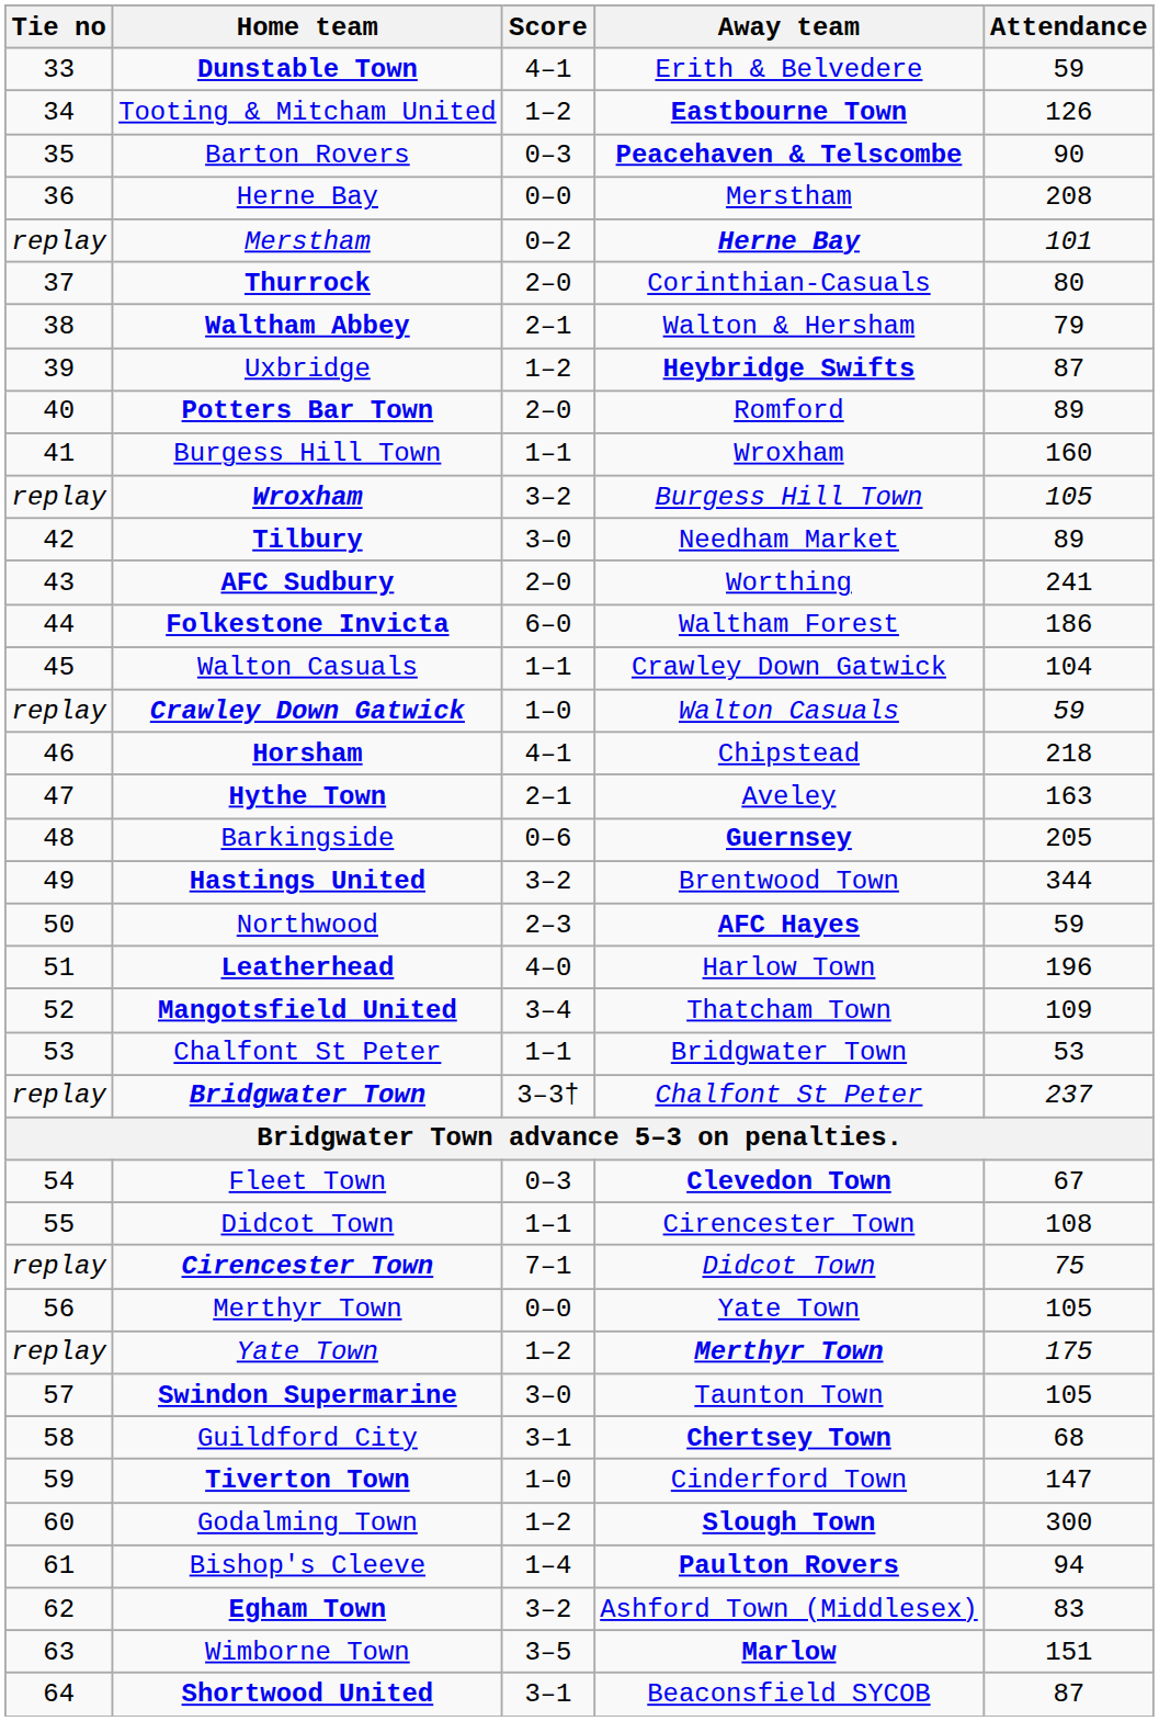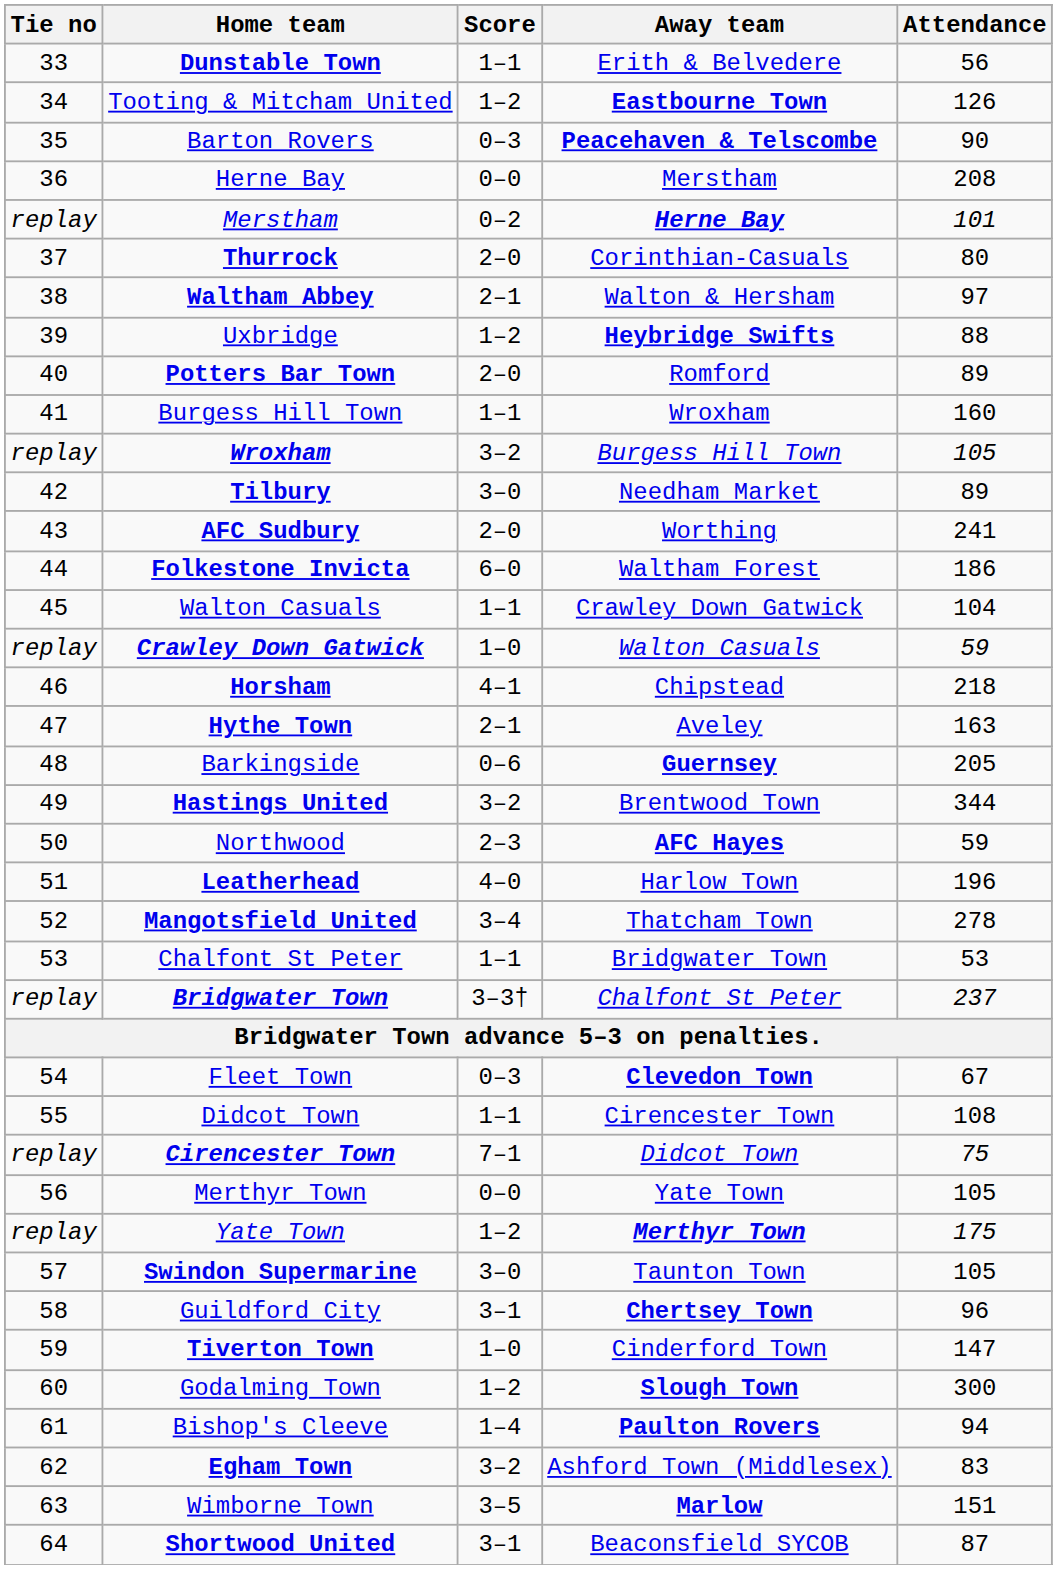Dunstable Town | Score: 4–1 -> 1–1
Dunstable Town | Attendance: 59 -> 56
Waltham Abbey | Attendance: 79 -> 97
Uxbridge | Attendance: 87 -> 88
Mangotsfield United | Attendance: 109 -> 278
Guildford City | Attendance: 68 -> 96
